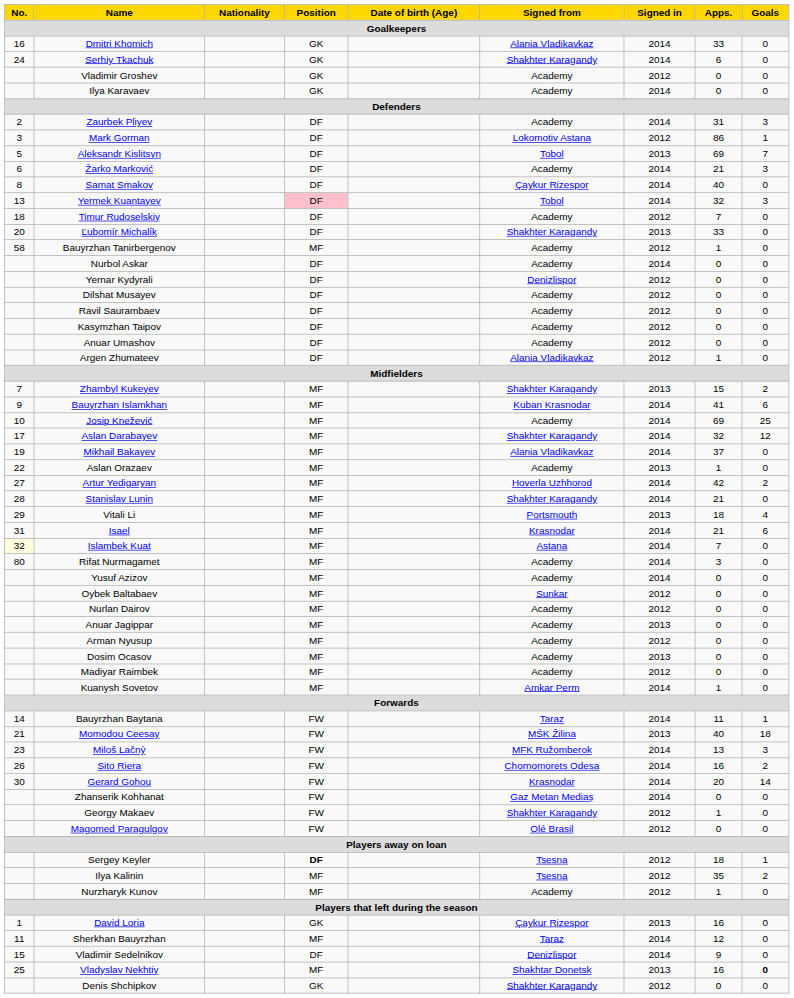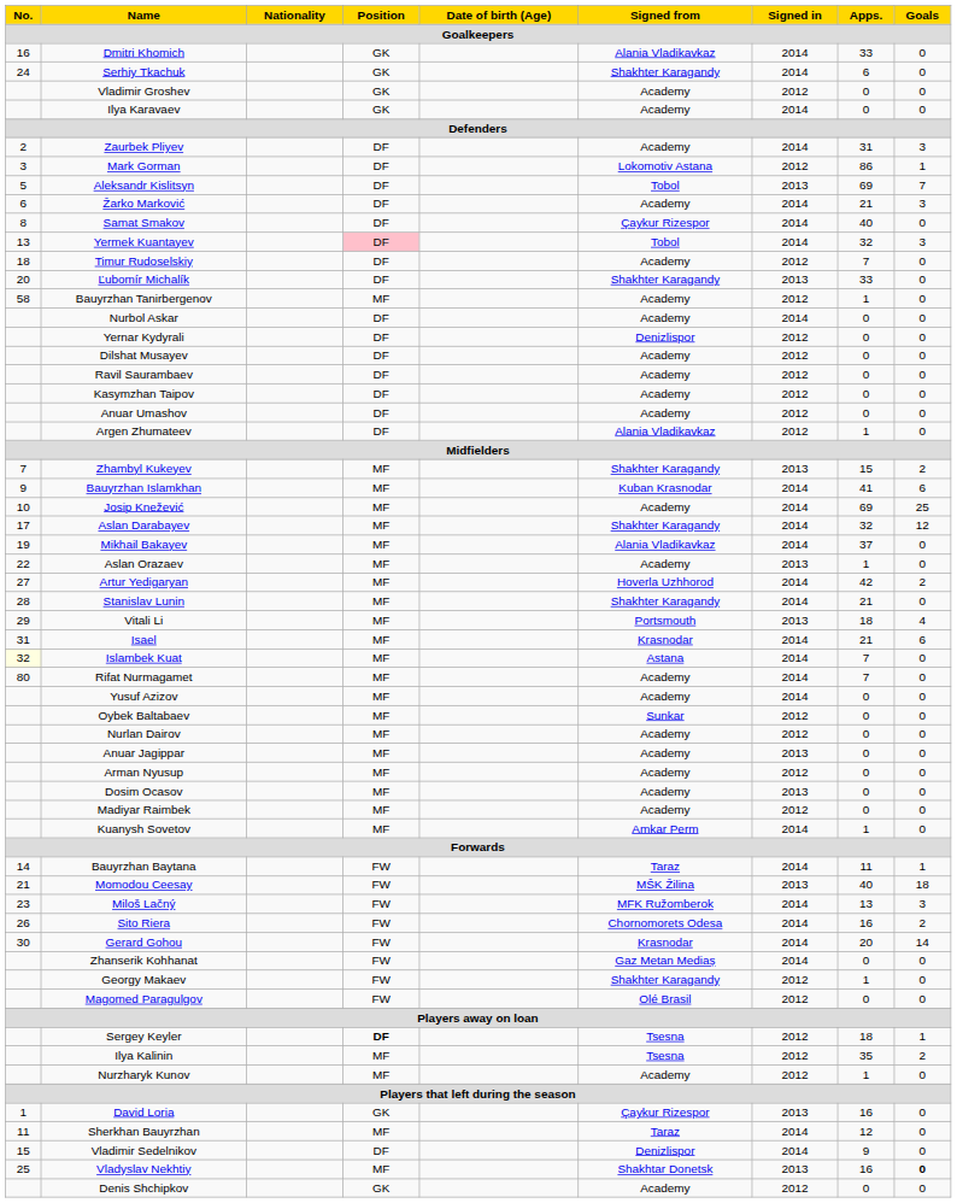Rifat Nurmagamet | Apps.: 3 -> 7
Denis Shchipkov | Signed from: Shakhter Karagandy -> Academy
